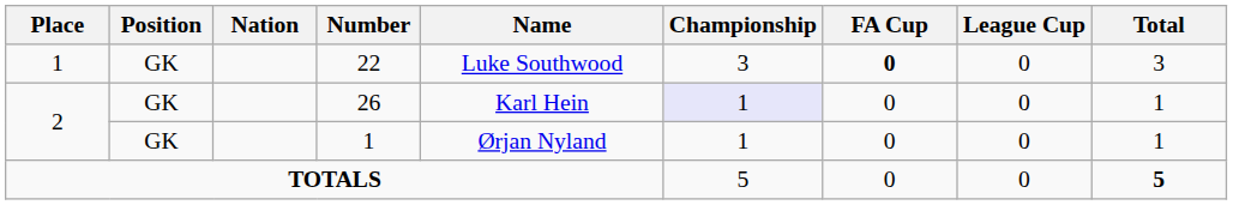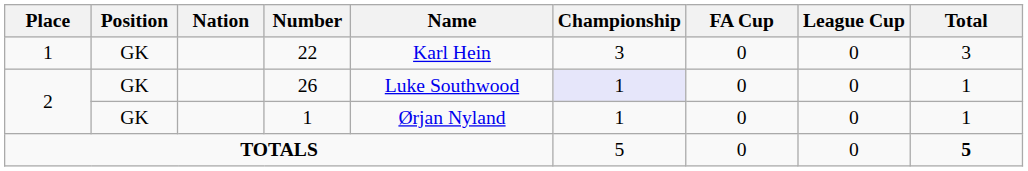22 | Name: Luke Southwood -> Karl Hein
22 | FA Cup: bold -> normal
26 | Name: Karl Hein -> Luke Southwood
